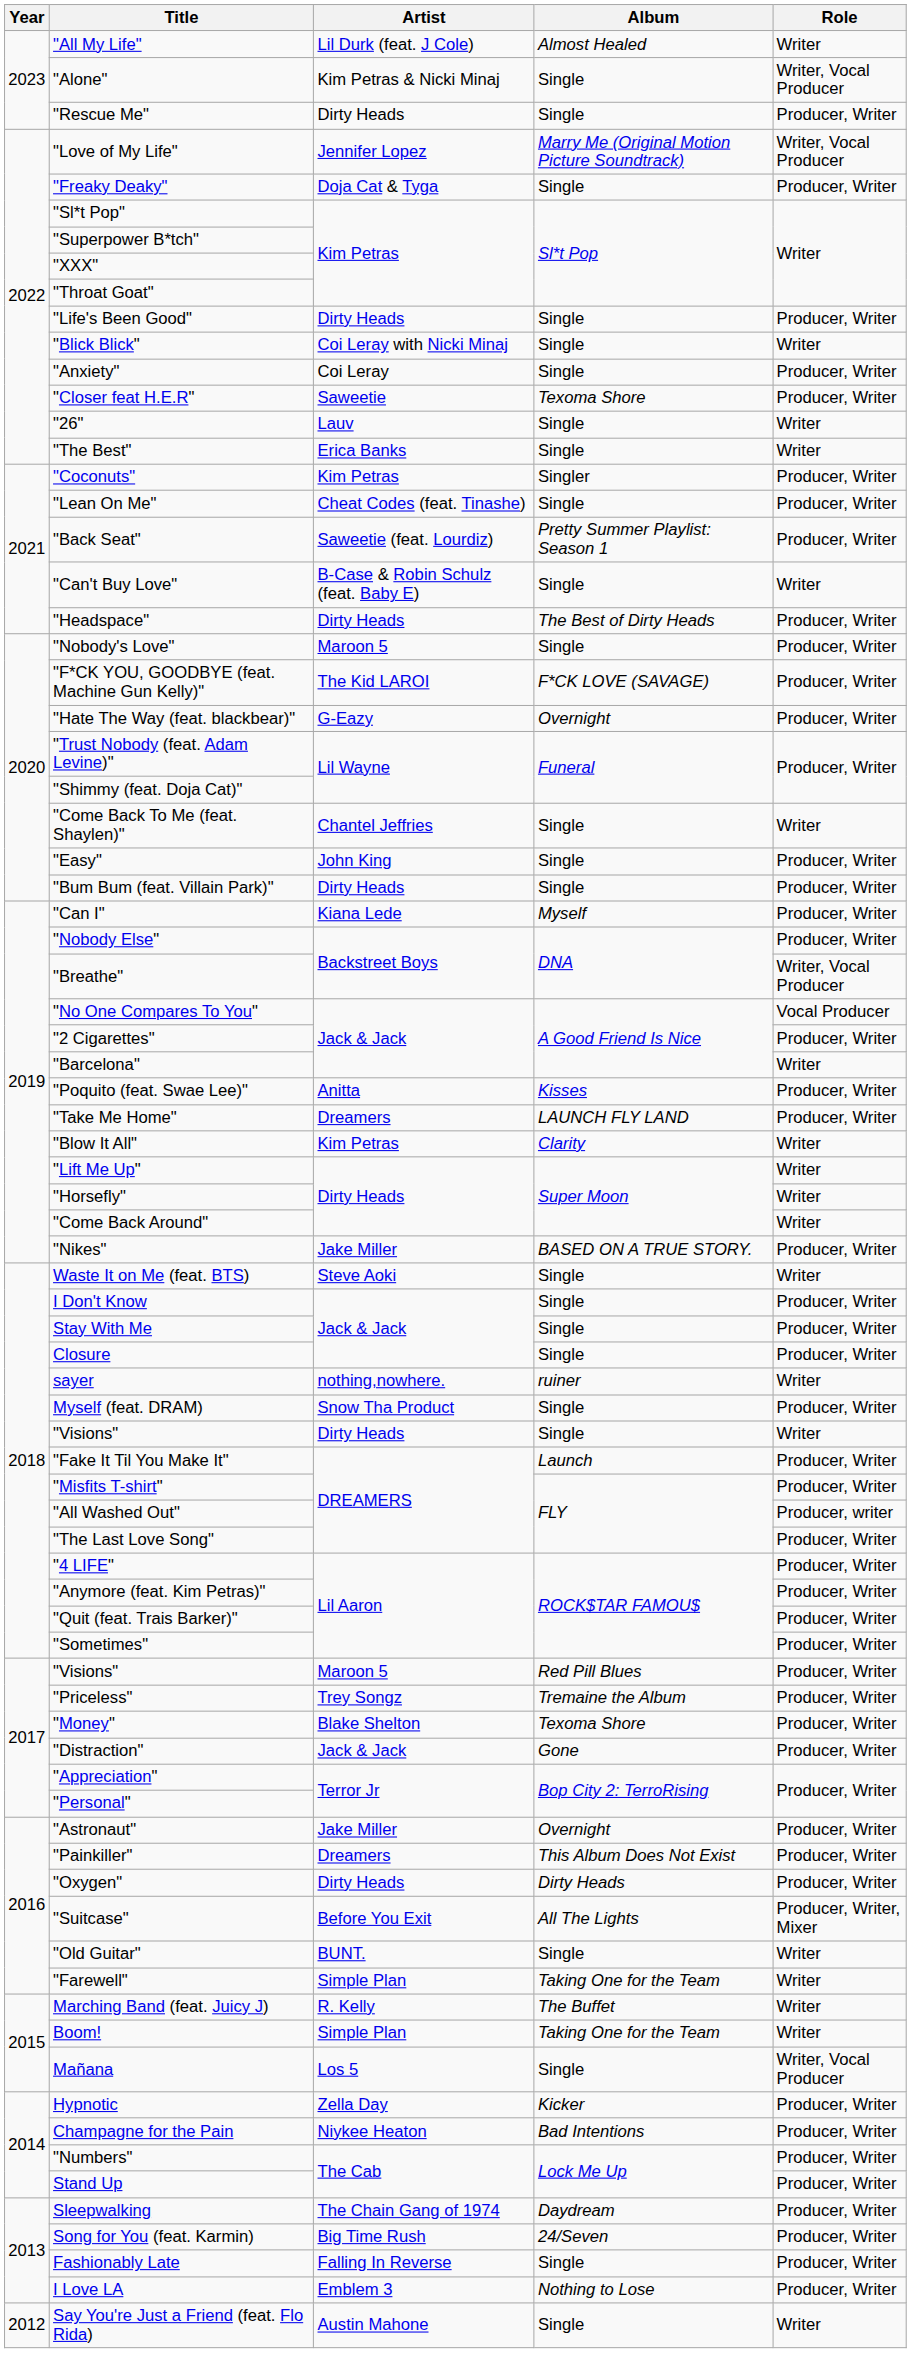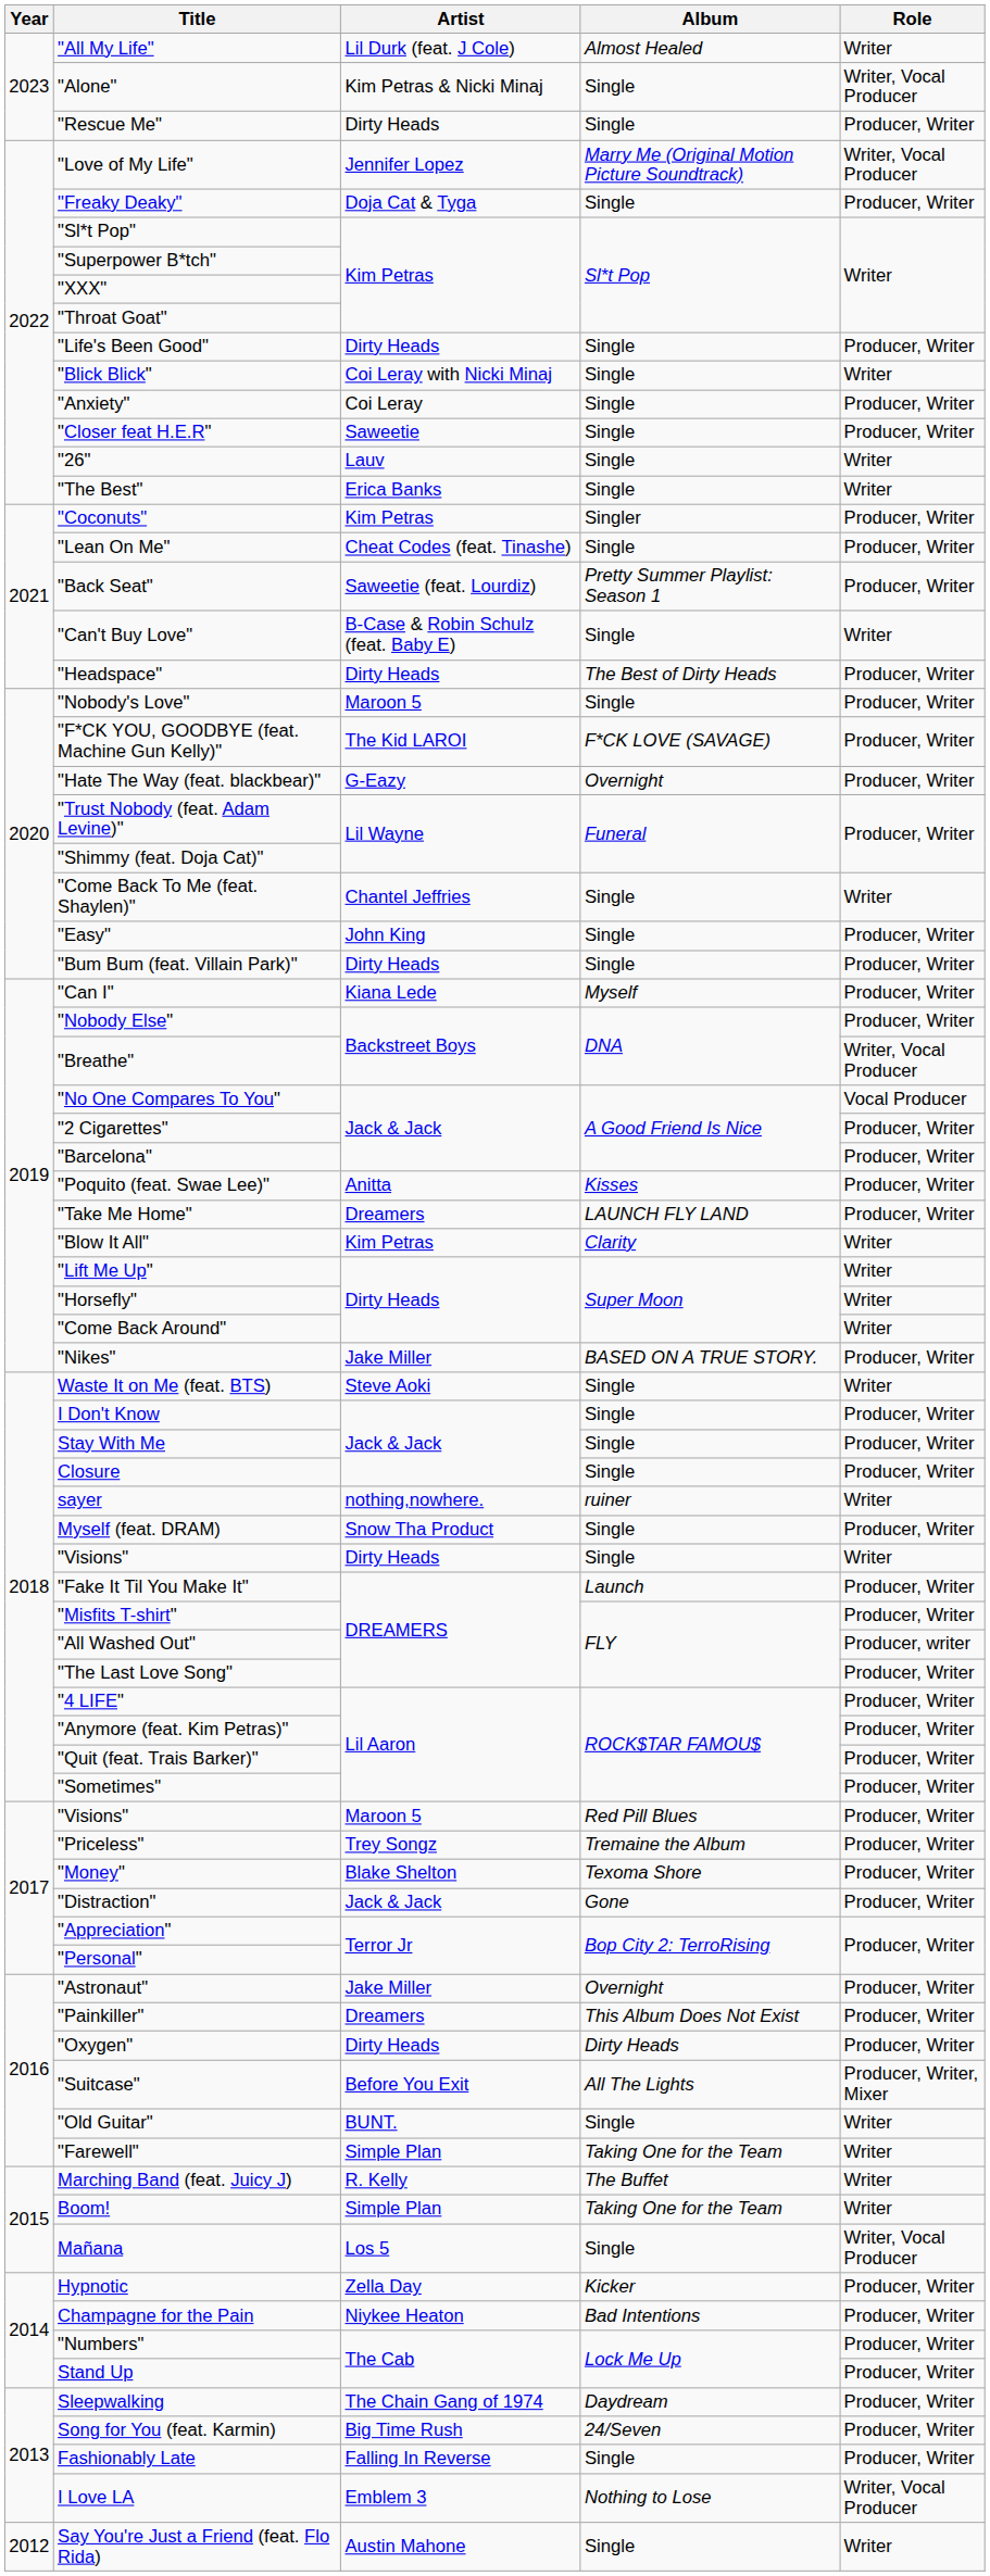"Closer feat H.E.R" | Album: Texoma Shore -> Single
"Barcelona" | Role: Writer -> Producer, Writer
I Love LA | Role: Producer, Writer -> Writer, Vocal Producer
